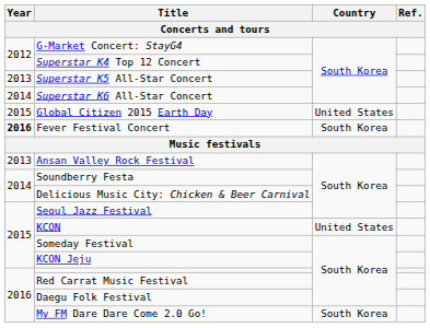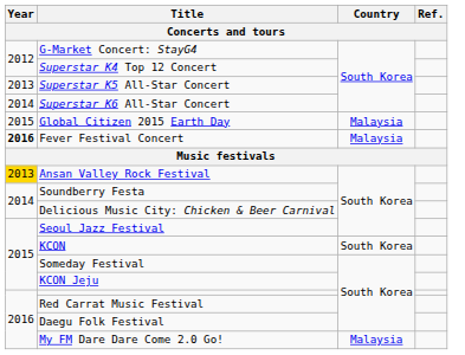Global Citizen 2015 Earth Day | Country: United States -> Malaysia
Fever Festival Concert | Country: South Korea -> Malaysia
Ansan Valley Rock Festival | Year: no background -> gold background
KCON | Country: United States -> South Korea
My FM Dare Dare Come 2.0 Go! | Country: South Korea -> Malaysia
